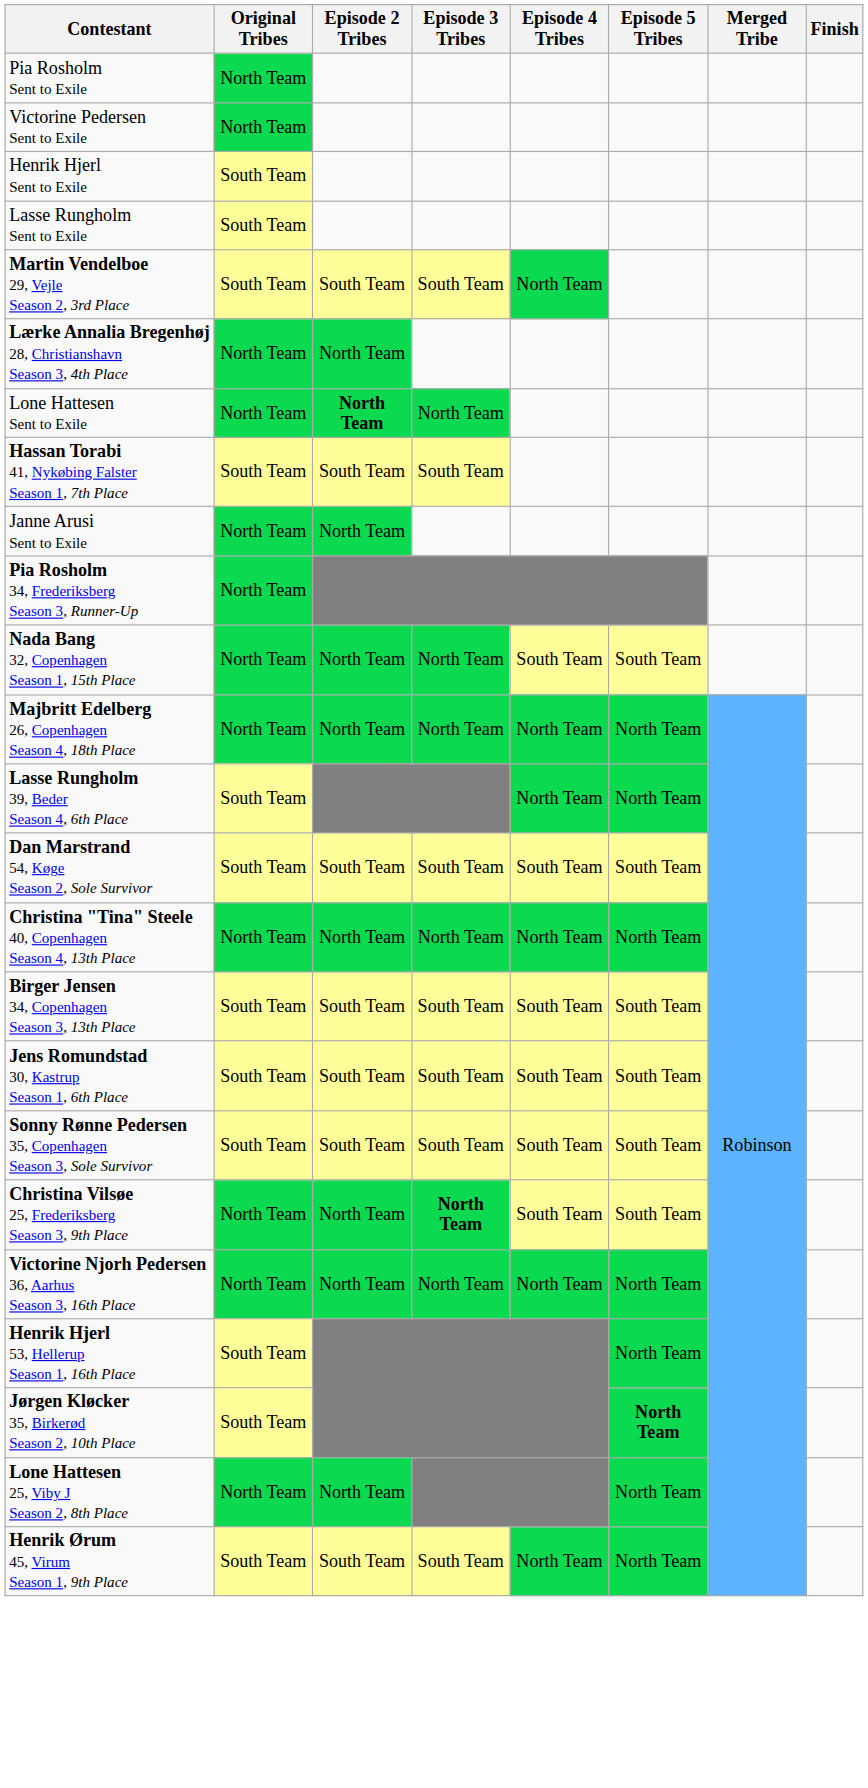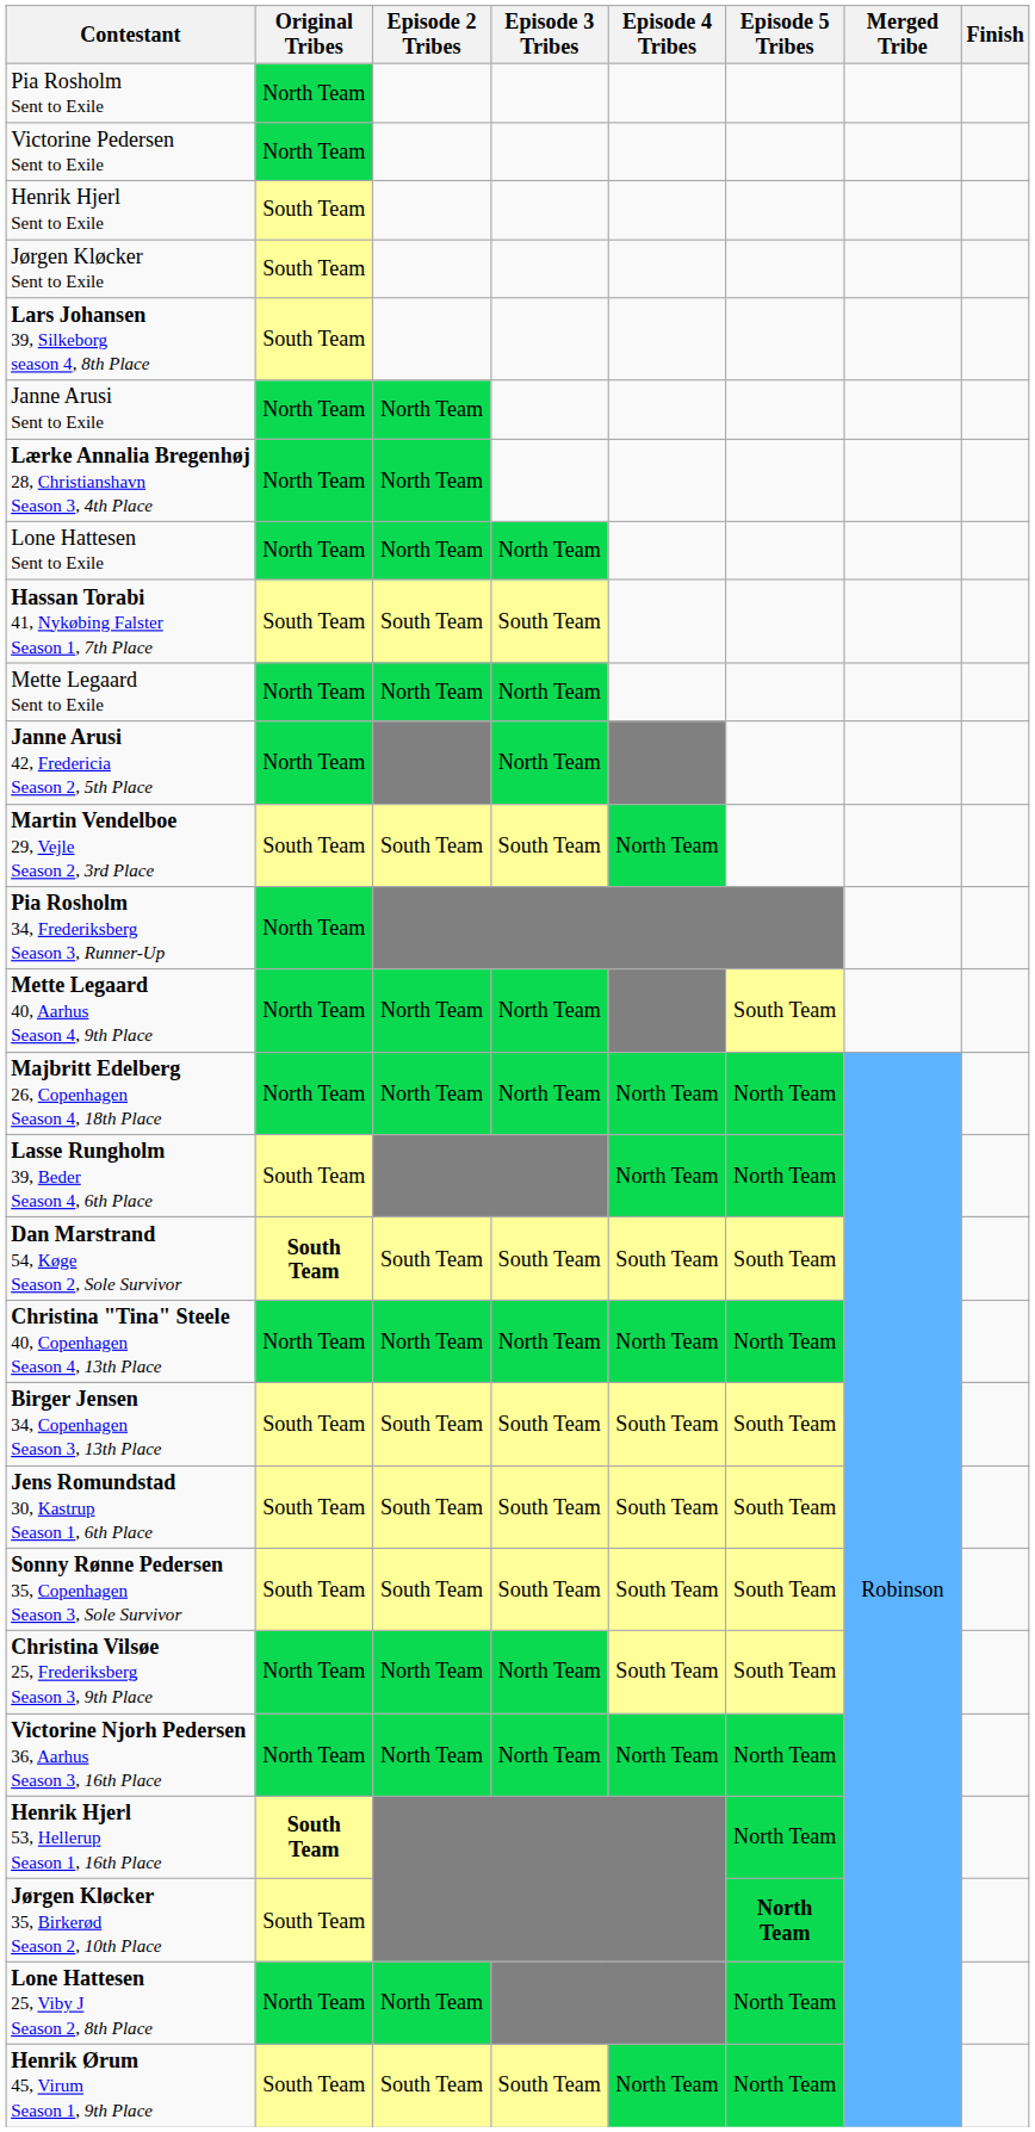+ row: Jørgen Kløcker Sent to Exile | South Team
- row: Lasse Rungholm Sent to Exile | South Team
+ row: Lars Johansen 39, Silkeborg season 4, 8th Place | South Team
rows swapped: Janne Arusi Sent to Exile <-> Martin Vendelboe 29, Vejle Season 2, 3rd Place
Lone Hattesen Sent to Exile | Episode 2 Tribes: bold -> normal
+ row: Mette Legaard Sent to Exile | North Team | North Team | North Team
+ row: Janne Arusi 42, Fredericia Season 2, 5th Place | North Team | North Team
- row: Nada Bang 32, Copenhagen Season 1, 15th Place | North Team | North Team | North Team | South Team | South Team
+ row: Mette Legaard 40, Aarhus Season 4, 9th Place | North Team | North Team | North Team | South Team
Dan Marstrand 54, Køge Season 2, Sole Survivor | Original Tribes: normal -> bold
Christina Vilsøe 25, Frederiksberg Season 3, 9th Place | Episode 3 Tribes: bold -> normal
Henrik Hjerl 53, Hellerup Season 1, 16th Place | Original Tribes: normal -> bold
